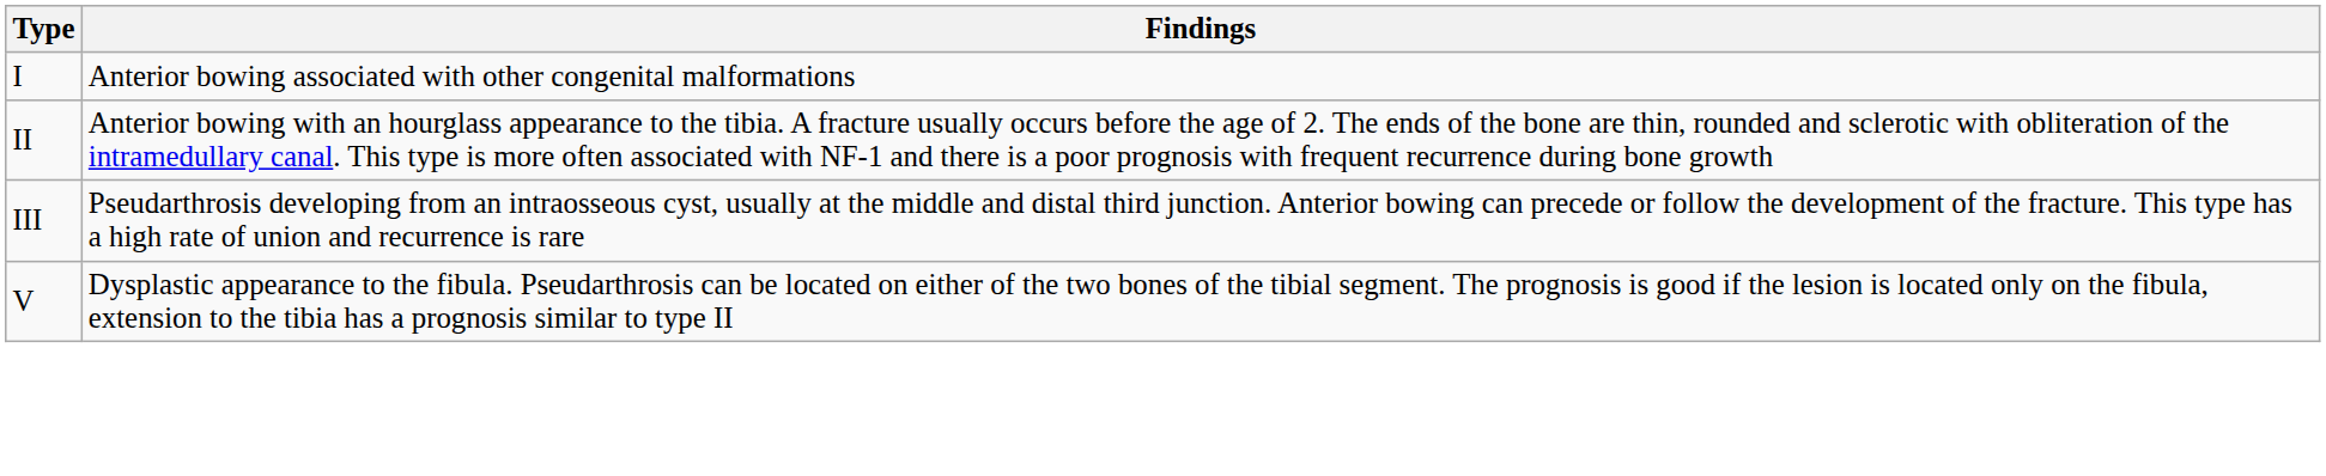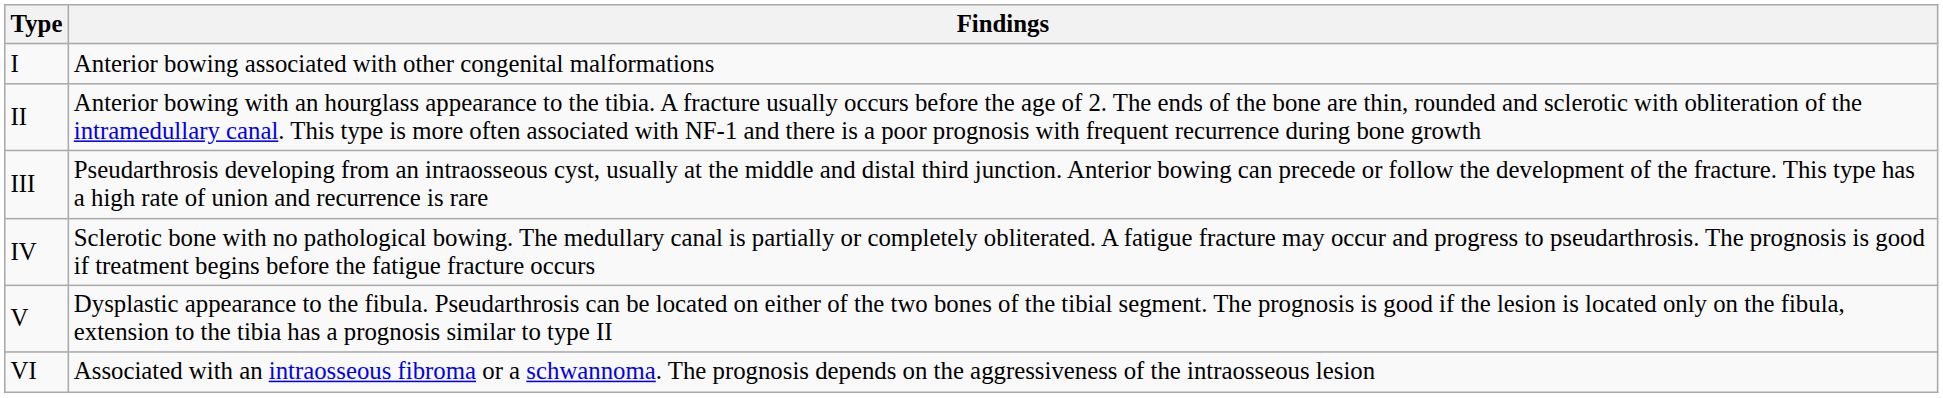+ row: IV | Sclerotic bone with no pathological bowing. The medullary canal is partially or completely obliterated. A fatigue fracture may occur and progress to pseudarthrosis. The prognosis is good if treatment begins before the fatigue fracture occurs
+ row: VI | Associated with an intraosseous fibroma or a schwannoma. The prognosis depends on the aggressiveness of the intraosseous lesion
